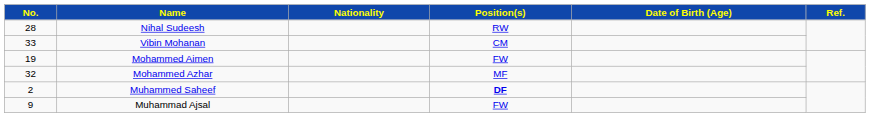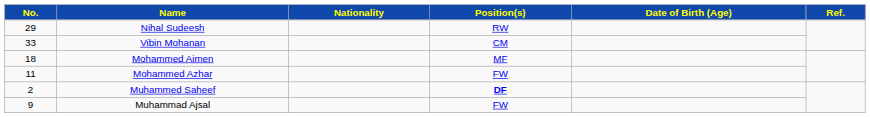Nihal Sudeesh | No.: 28 -> 29
Mohammed Aimen | No.: 19 -> 18
Mohammed Aimen | Position(s): FW -> MF
Mohammed Azhar | No.: 32 -> 11
Mohammed Azhar | Position(s): MF -> FW
